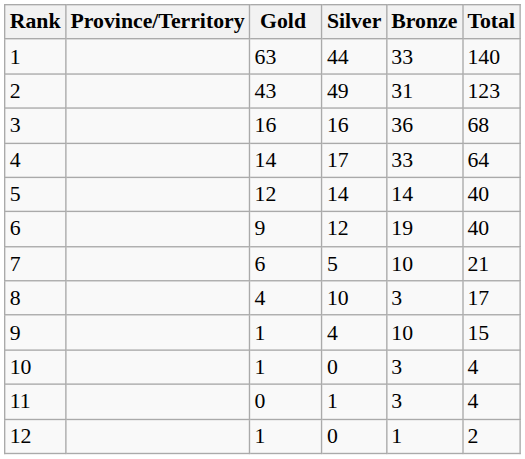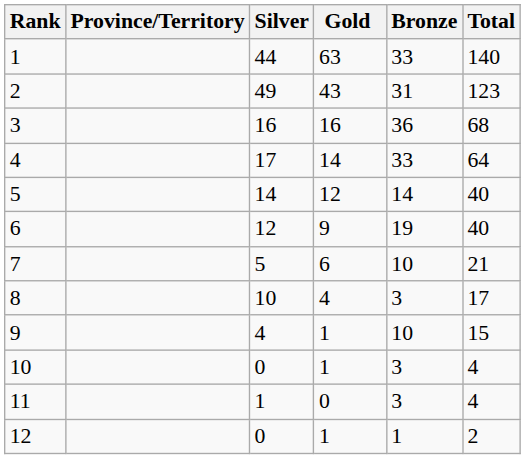columns swapped: Gold <-> Silver
